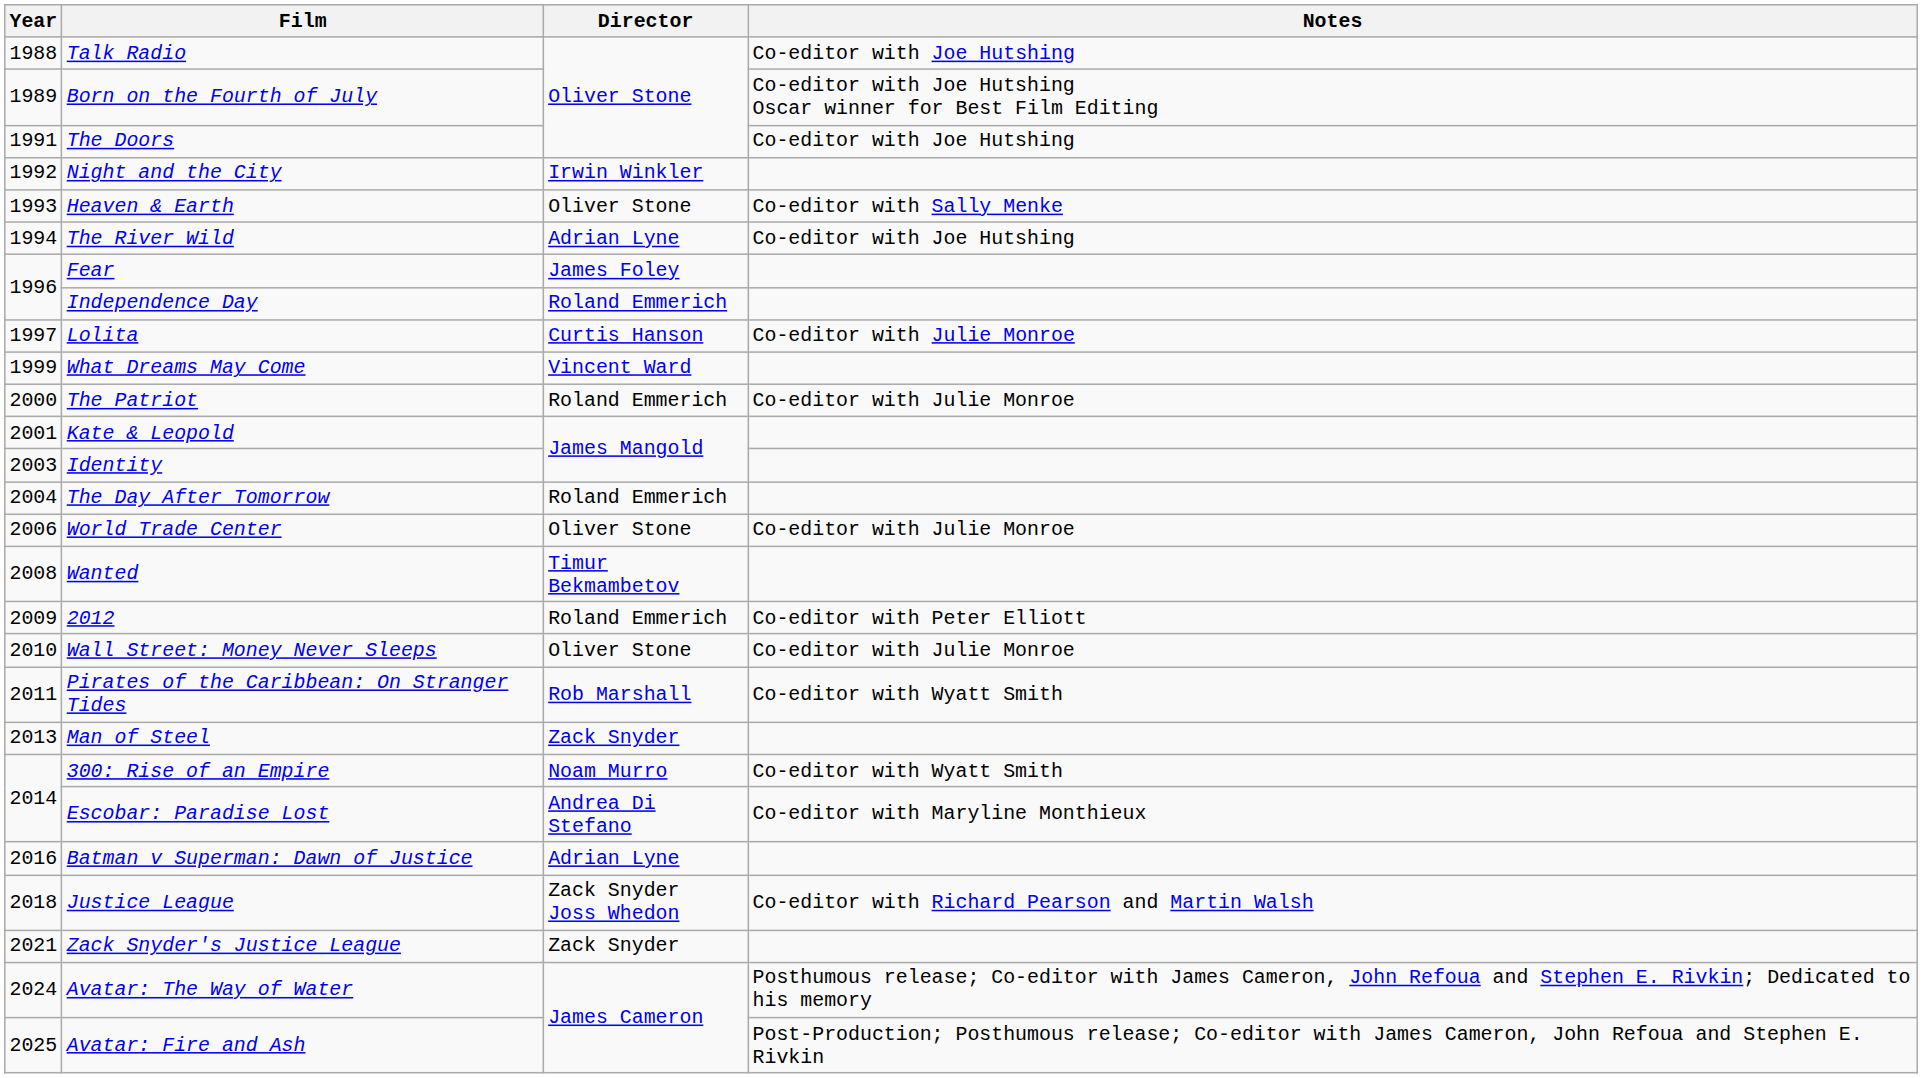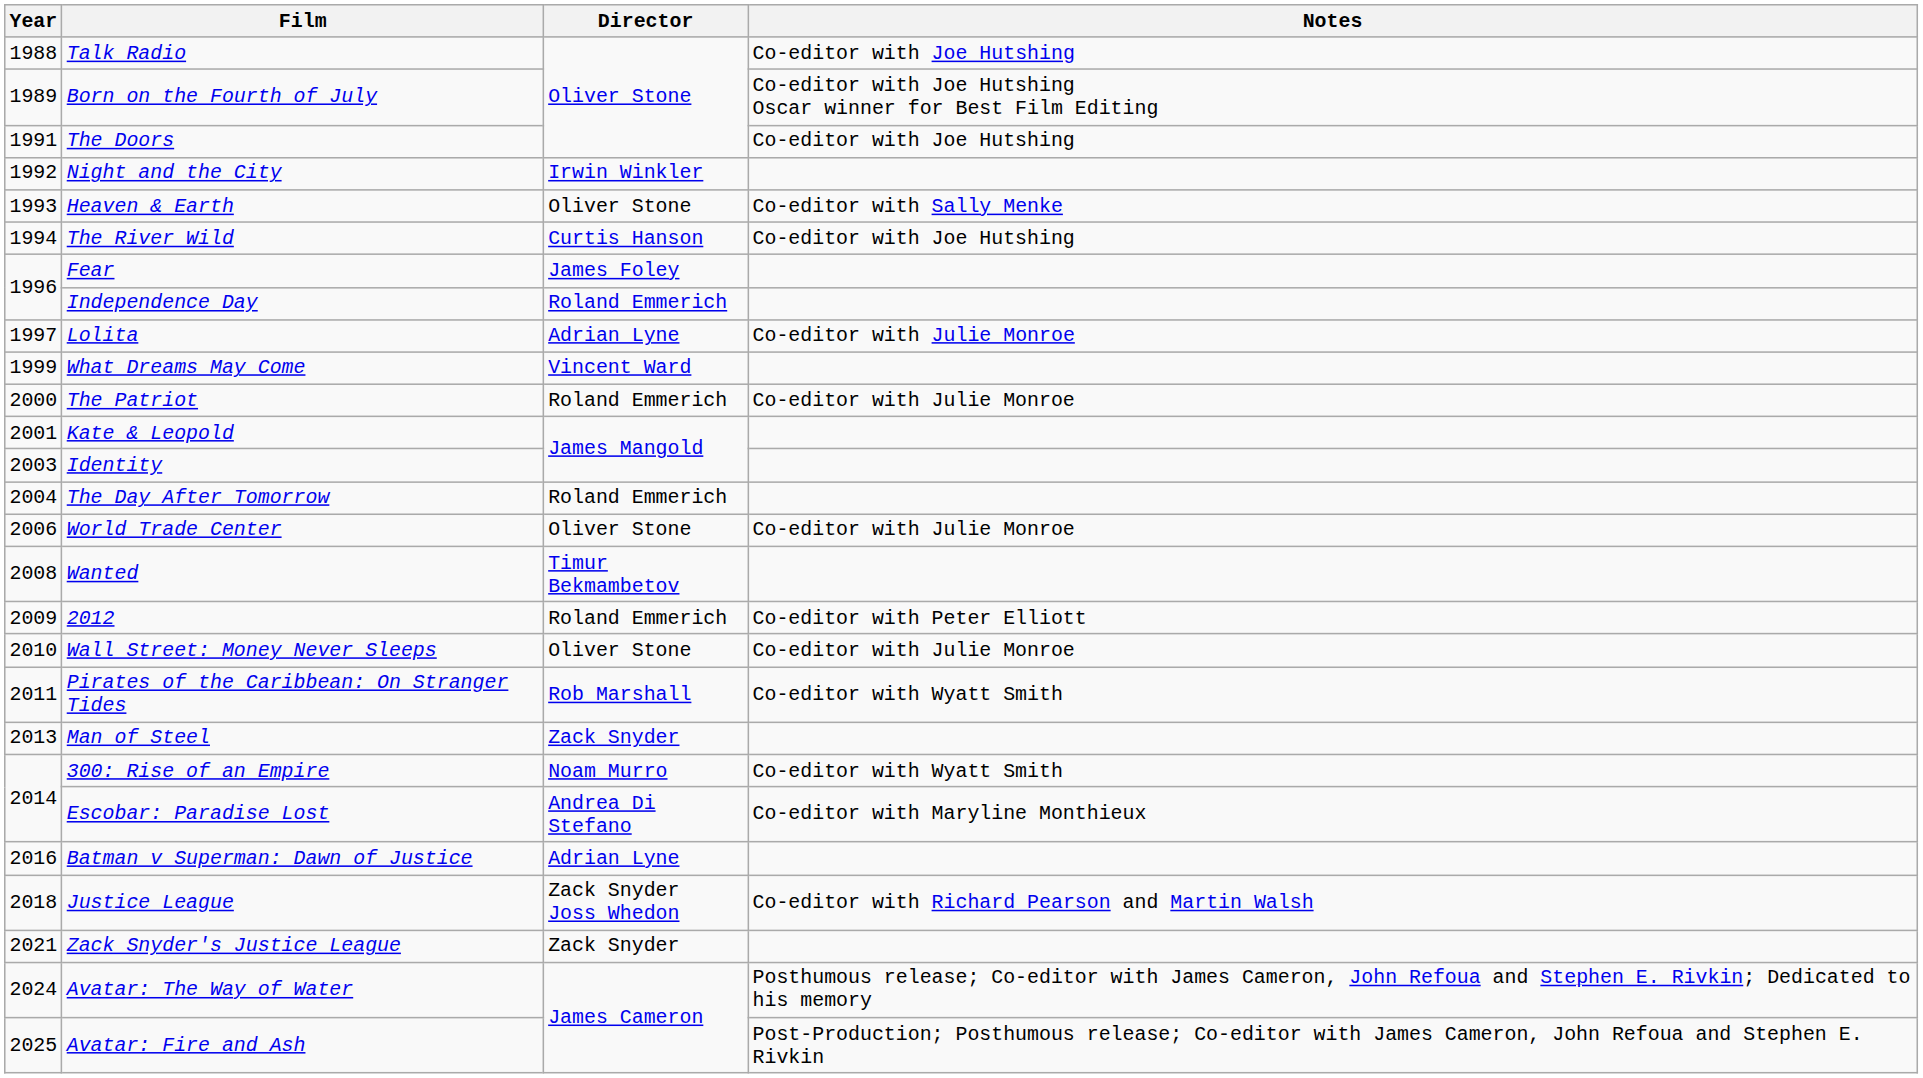The River Wild | Director: Adrian Lyne -> Curtis Hanson
Lolita | Director: Curtis Hanson -> Adrian Lyne
